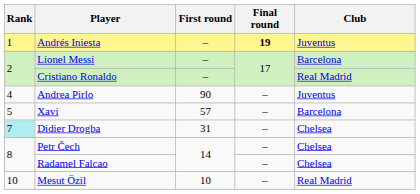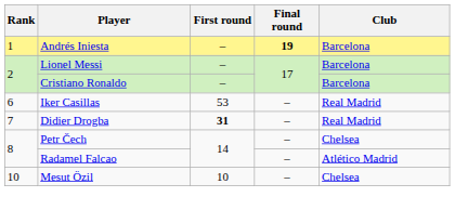Andrés Iniesta | Club: Juventus -> Barcelona
Cristiano Ronaldo | Club: Real Madrid -> Barcelona
- row: 4 | Andrea Pirlo | 90 | – | Juventus
- row: 5 | Xavi | 57 | – | Barcelona
+ row: 6 | Iker Casillas | 53 | – | Real Madrid
Didier Drogba | Rank: paleturquoise background -> no background
Didier Drogba | First round: normal -> bold
Didier Drogba | Club: Chelsea -> Real Madrid
Radamel Falcao | Club: Chelsea -> Atlético Madrid
Mesut Özil | Club: Real Madrid -> Chelsea
